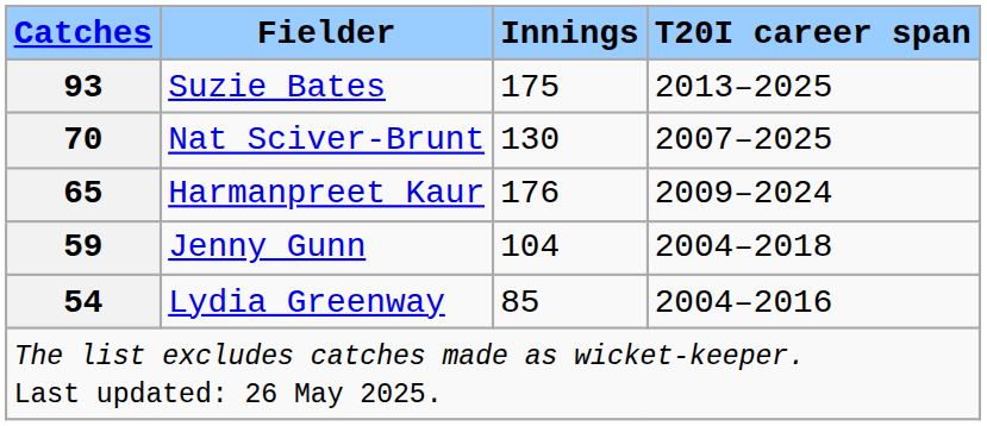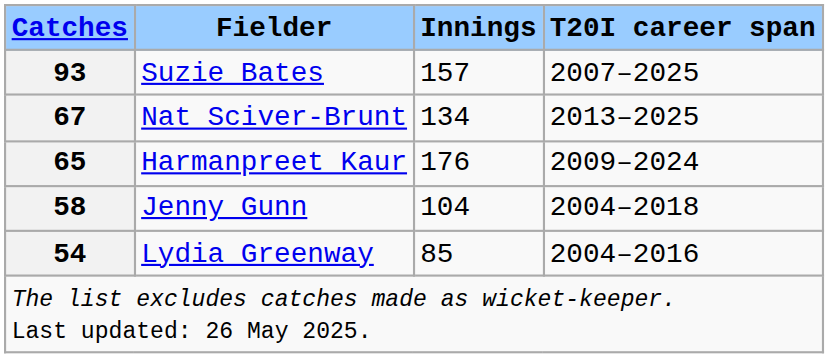Suzie Bates | Innings: 175 -> 157
Suzie Bates | T20I career span: 2013–2025 -> 2007–2025
Nat Sciver-Brunt | Catches: 70 -> 67
Nat Sciver-Brunt | Innings: 130 -> 134
Nat Sciver-Brunt | T20I career span: 2007–2025 -> 2013–2025
Jenny Gunn | Catches: 59 -> 58
